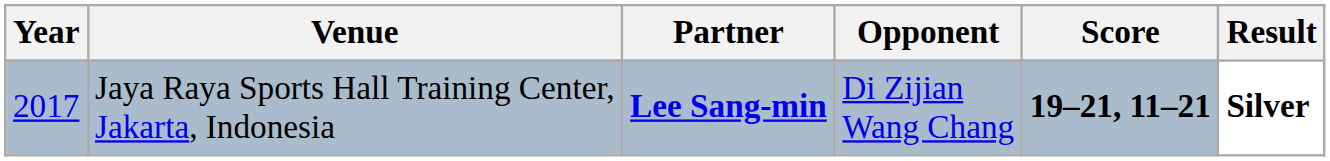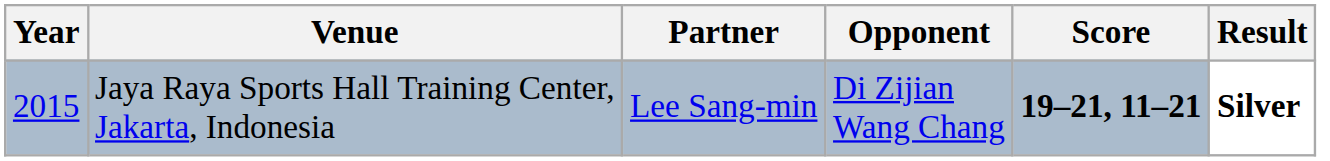Jaya Raya Sports Hall Training Center, Jakarta, Indonesia | Year: 2017 -> 2015
Jaya Raya Sports Hall Training Center, Jakarta, Indonesia | Partner: bold -> normal
